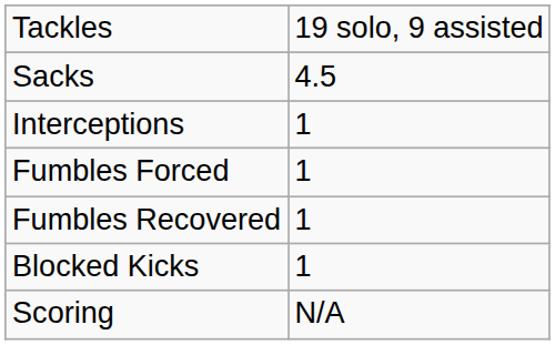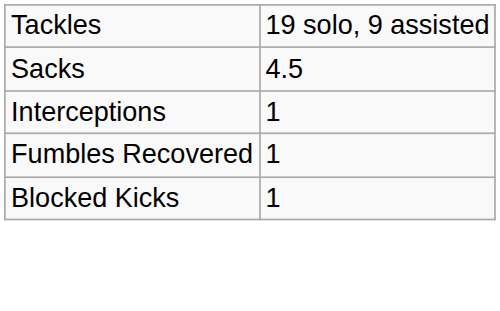- row: Fumbles Forced | 1
- row: Scoring | N/A
